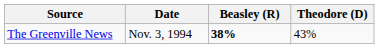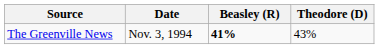The Greenville News | Beasley (R): 38% -> 41%
